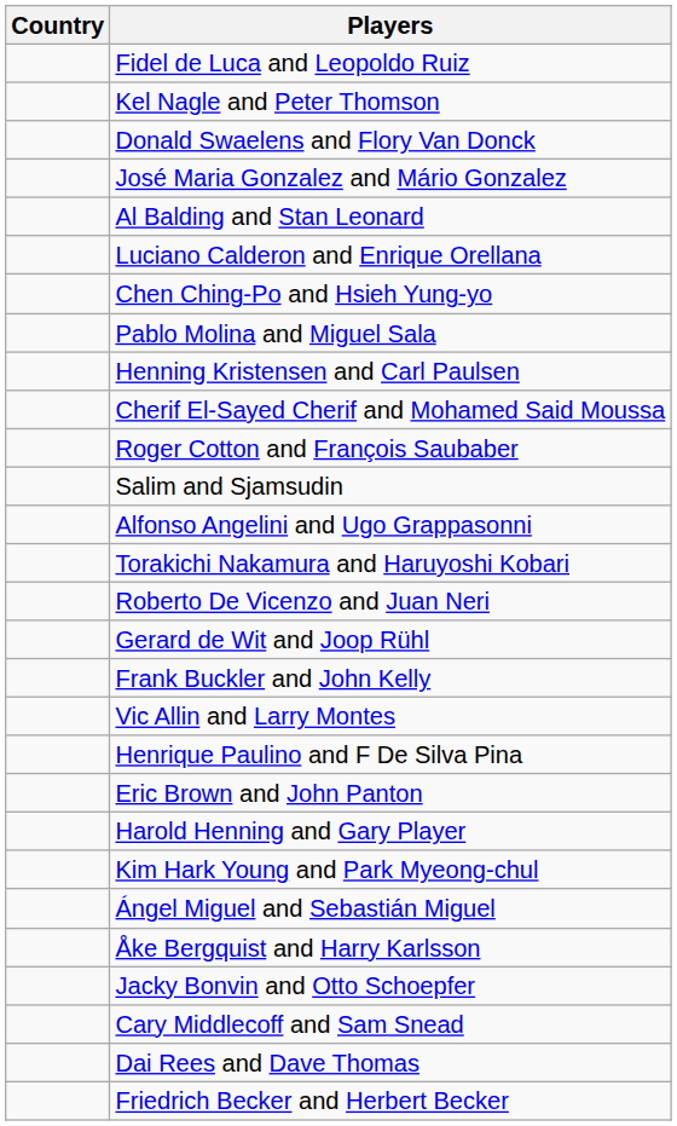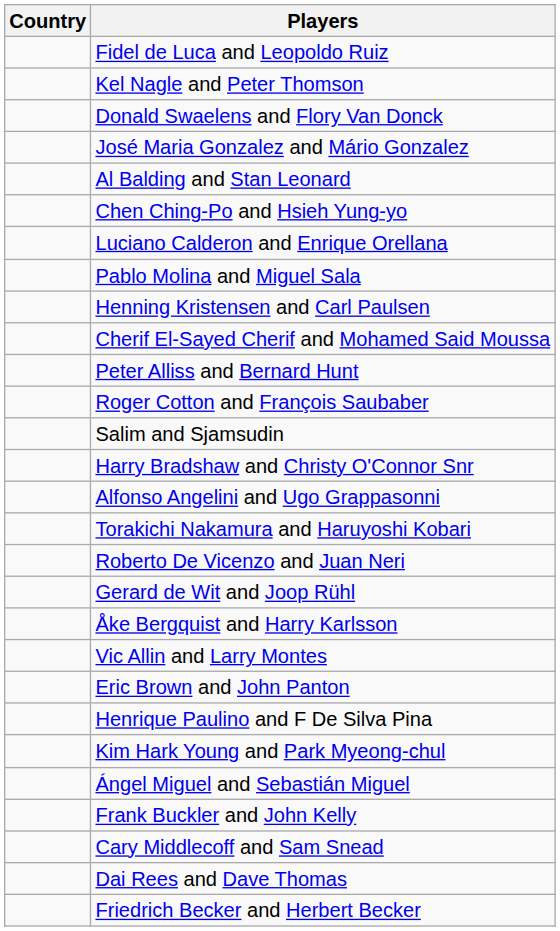rows swapped: Luciano Calderon and Enrique Orellana <-> Chen Ching-Po and Hsieh Yung-yo
+ row: Peter Alliss and Bernard Hunt
+ row: Harry Bradshaw and Christy O'Connor Snr
rows swapped: Frank Buckler and John Kelly <-> Åke Bergquist and Harry Karlsson
rows swapped: Henrique Paulino and F De Silva Pina <-> Eric Brown and John Panton
- row: Harold Henning and Gary Player
- row: Jacky Bonvin and Otto Schoepfer
